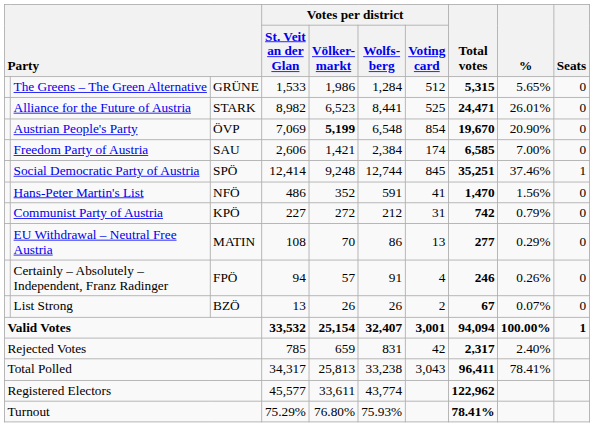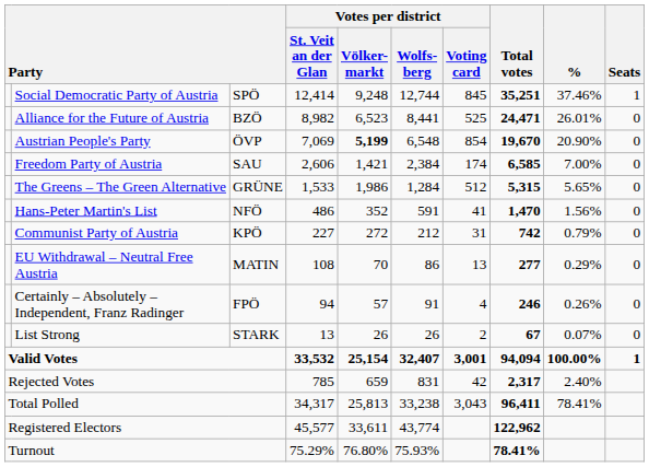rows swapped: Social Democratic Party of Austria <-> The Greens – The Green Alternative
Alliance for the Future of Austria | column 3: STARK -> BZÖ
List Strong | column 3: BZÖ -> STARK
